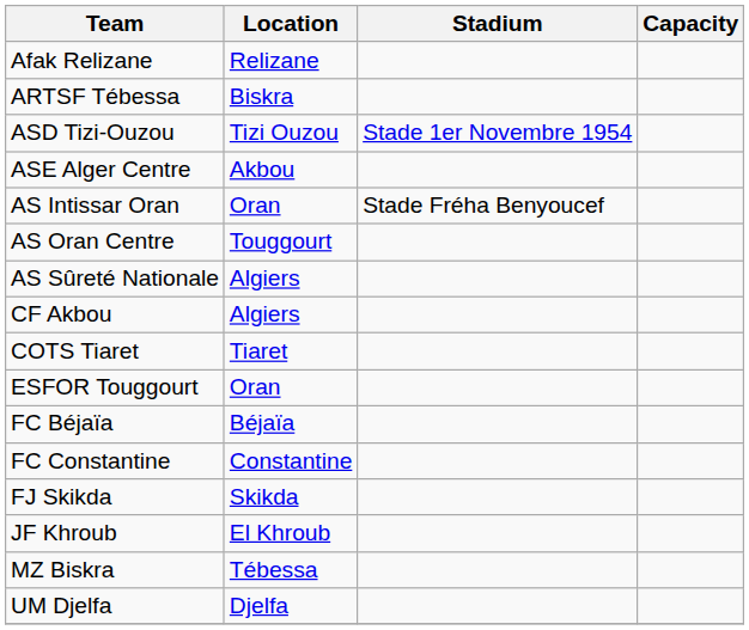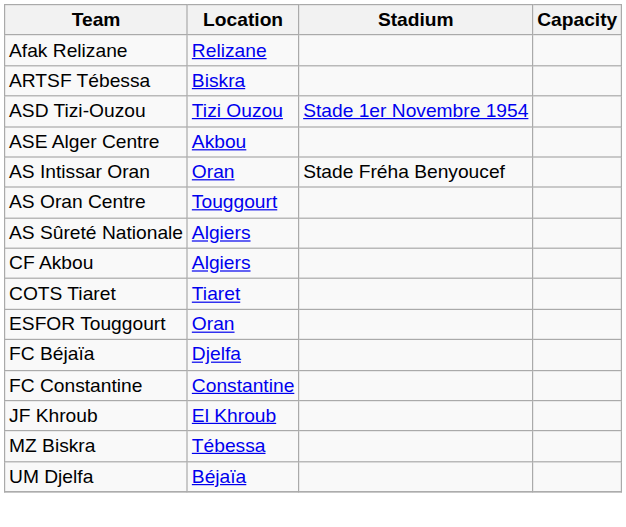FC Béjaïa | Location: Béjaïa -> Djelfa
- row: FJ Skikda | Skikda
UM Djelfa | Location: Djelfa -> Béjaïa
